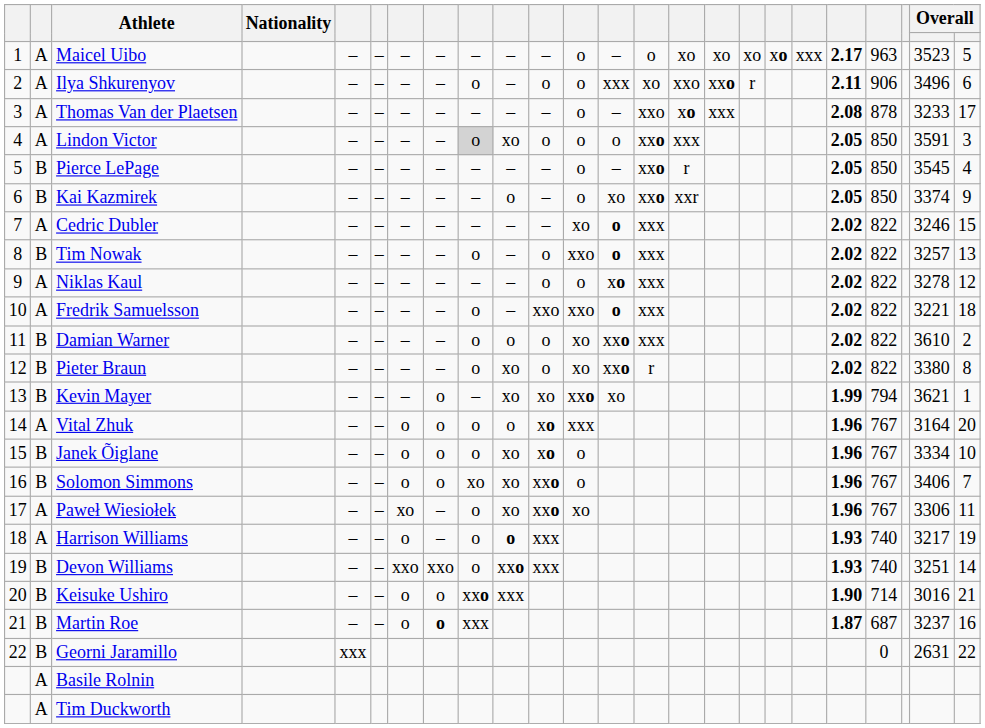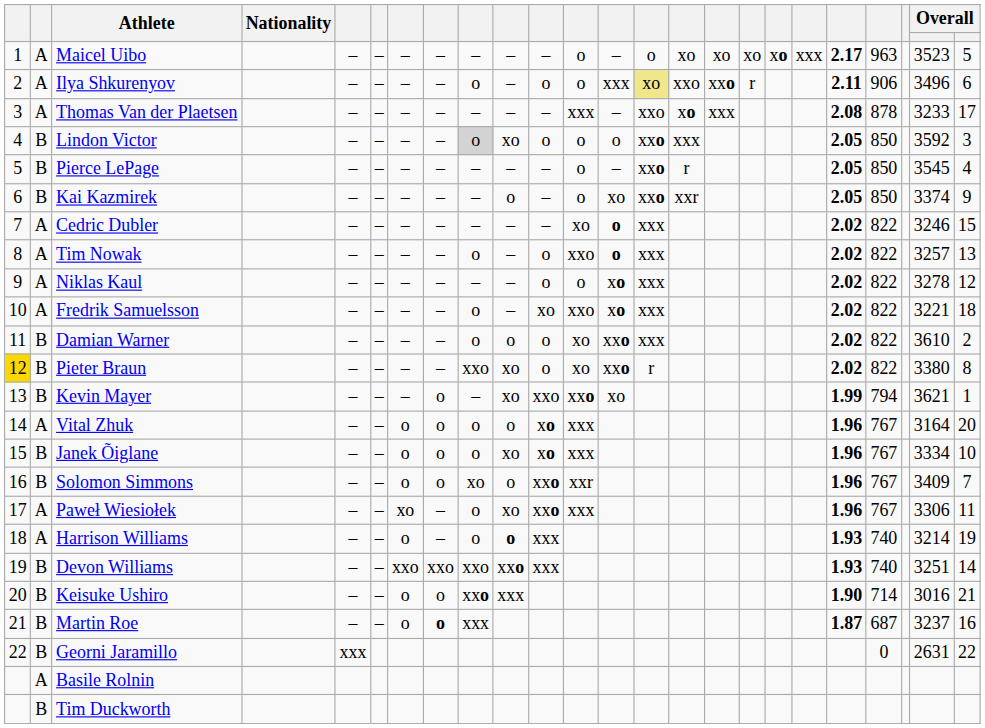Ilya Shkurenyov | column 14: no background -> khaki background
Thomas Van der Plaetsen | column 12: o -> xxx
Lindon Victor | column 2: A -> B
Lindon Victor | column 23: 3591 -> 3592
Tim Nowak | column 2: B -> A
Fredrik Samuelsson | column 11: xxo -> xo
Fredrik Samuelsson | column 13: o -> xo
Pieter Braun | column 1: no background -> gold background
Pieter Braun | column 9: o -> xxo
Kevin Mayer | column 11: xo -> xxo
Janek Õiglane | column 12: o -> xxx
Solomon Simmons | column 10: xo -> o
Solomon Simmons | column 12: o -> xxr
Solomon Simmons | column 23: 3406 -> 3409
Paweł Wiesiołek | column 12: xo -> xxx
Harrison Williams | column 23: 3217 -> 3214
Devon Williams | column 9: o -> xxo
Tim Duckworth | column 2: A -> B
